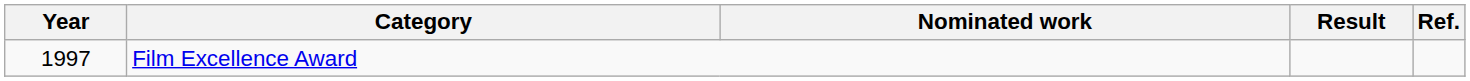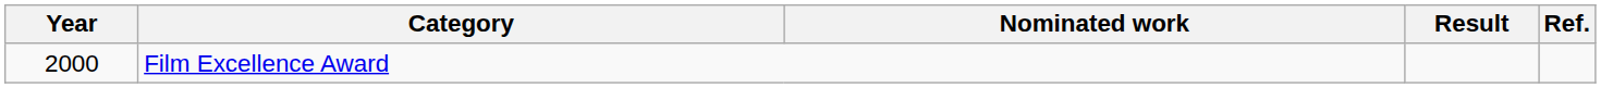Film Excellence Award | Year: 1997 -> 2000
